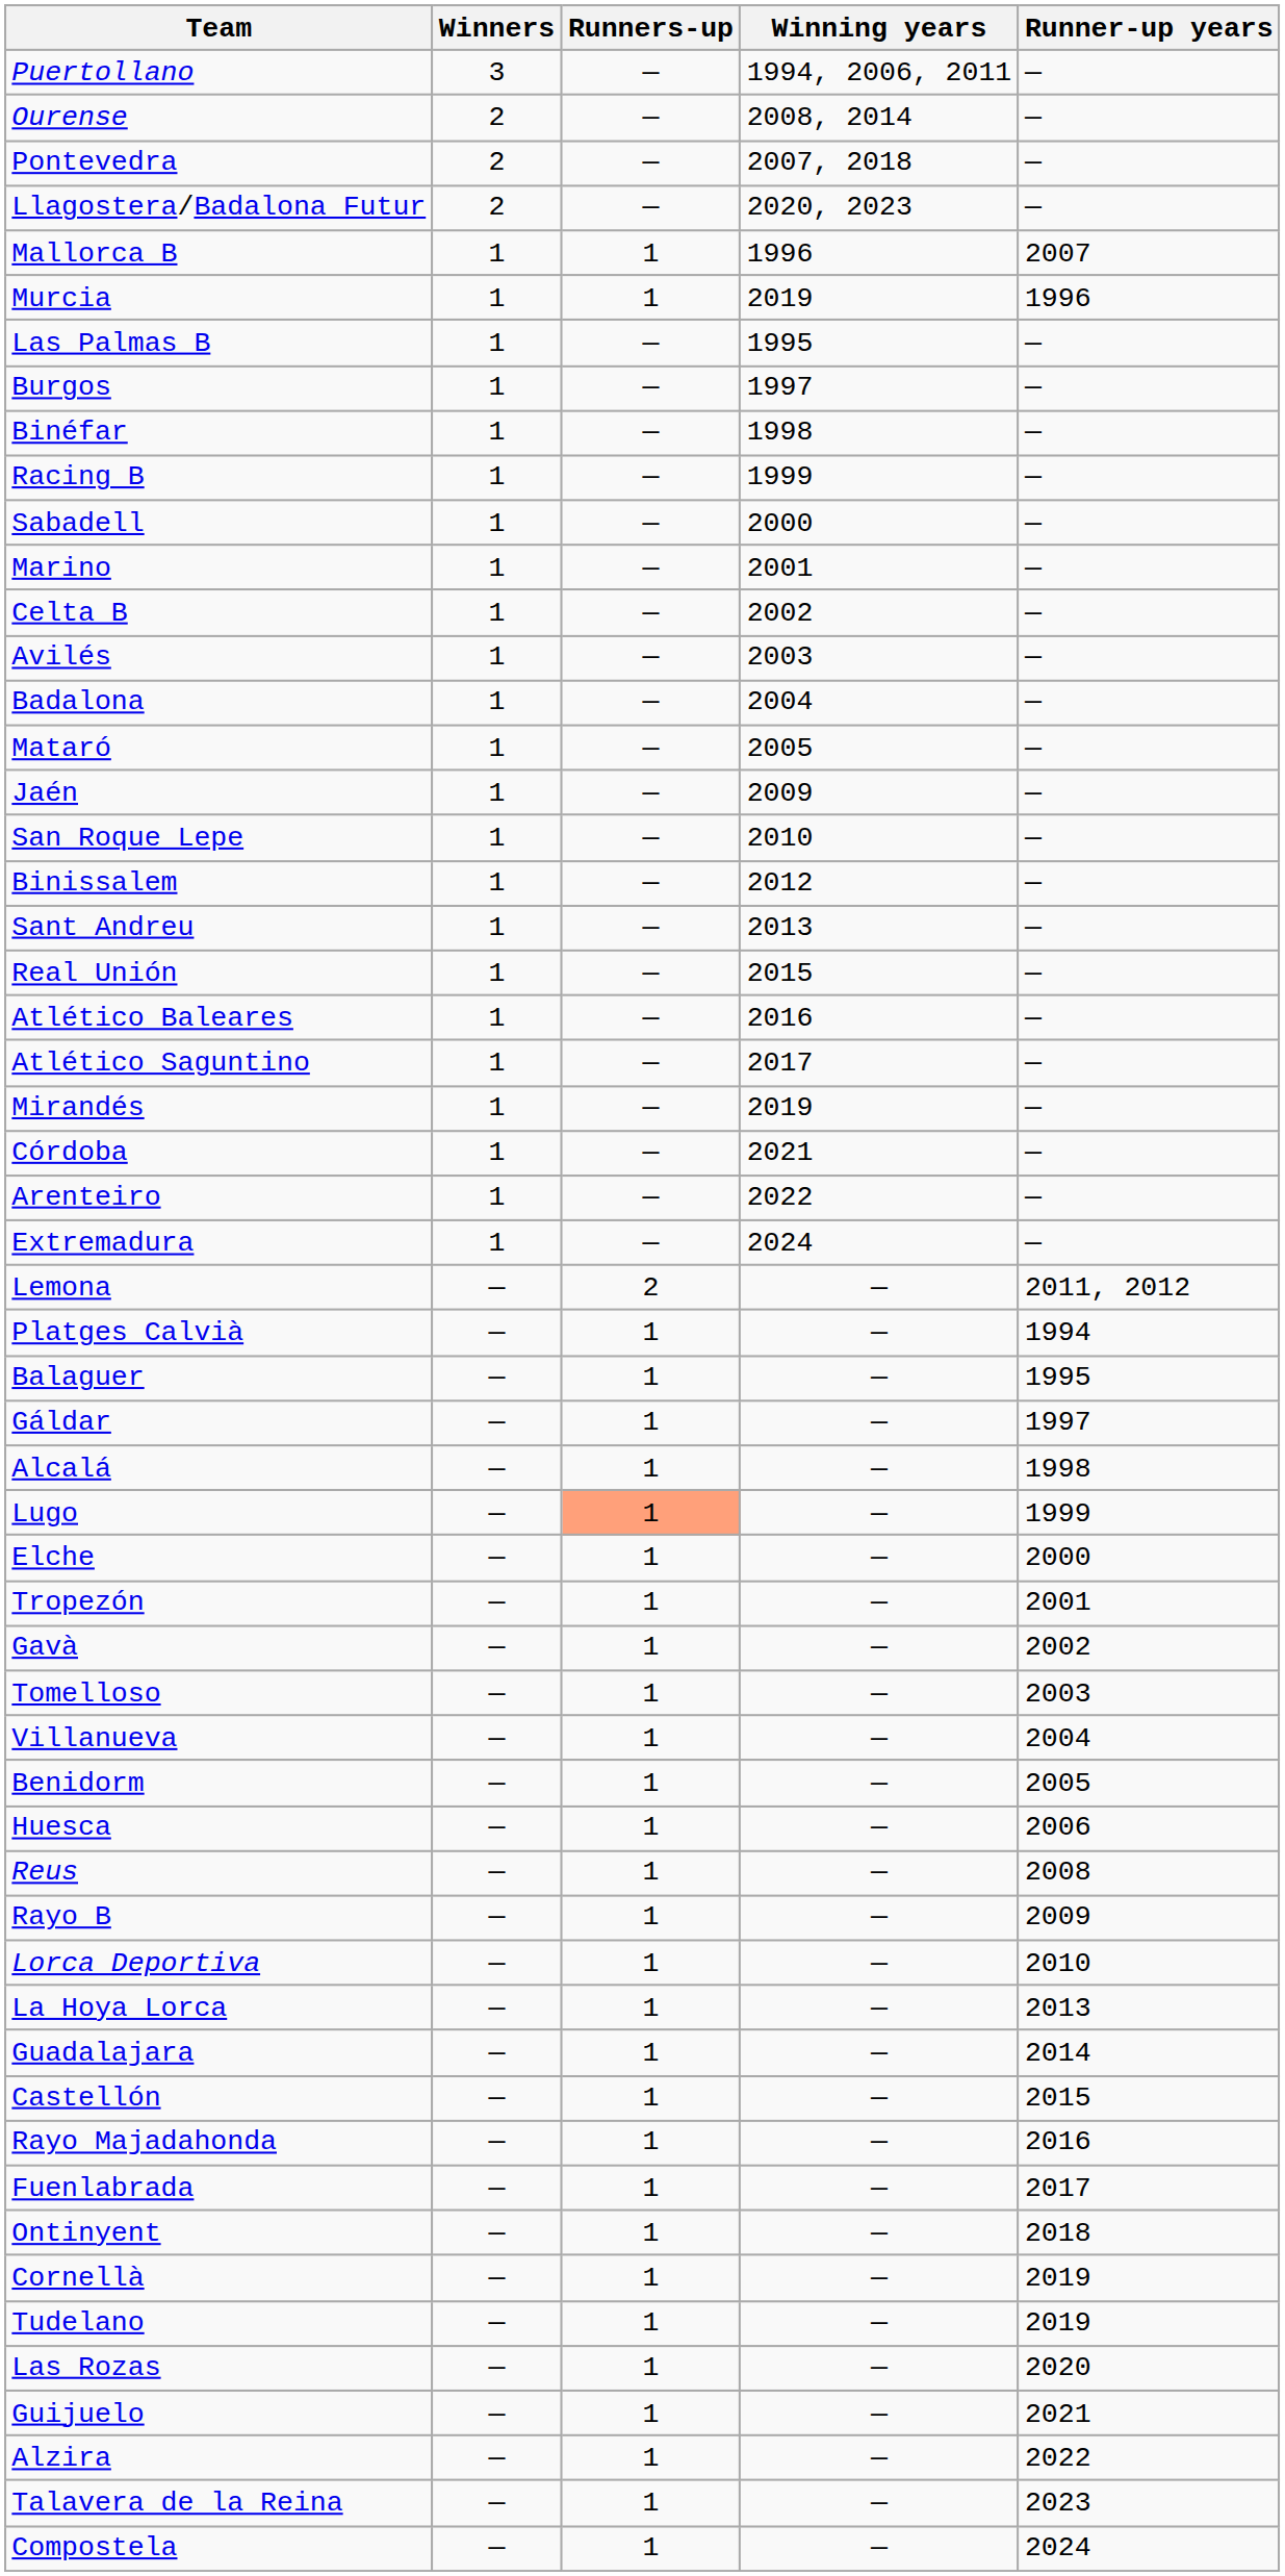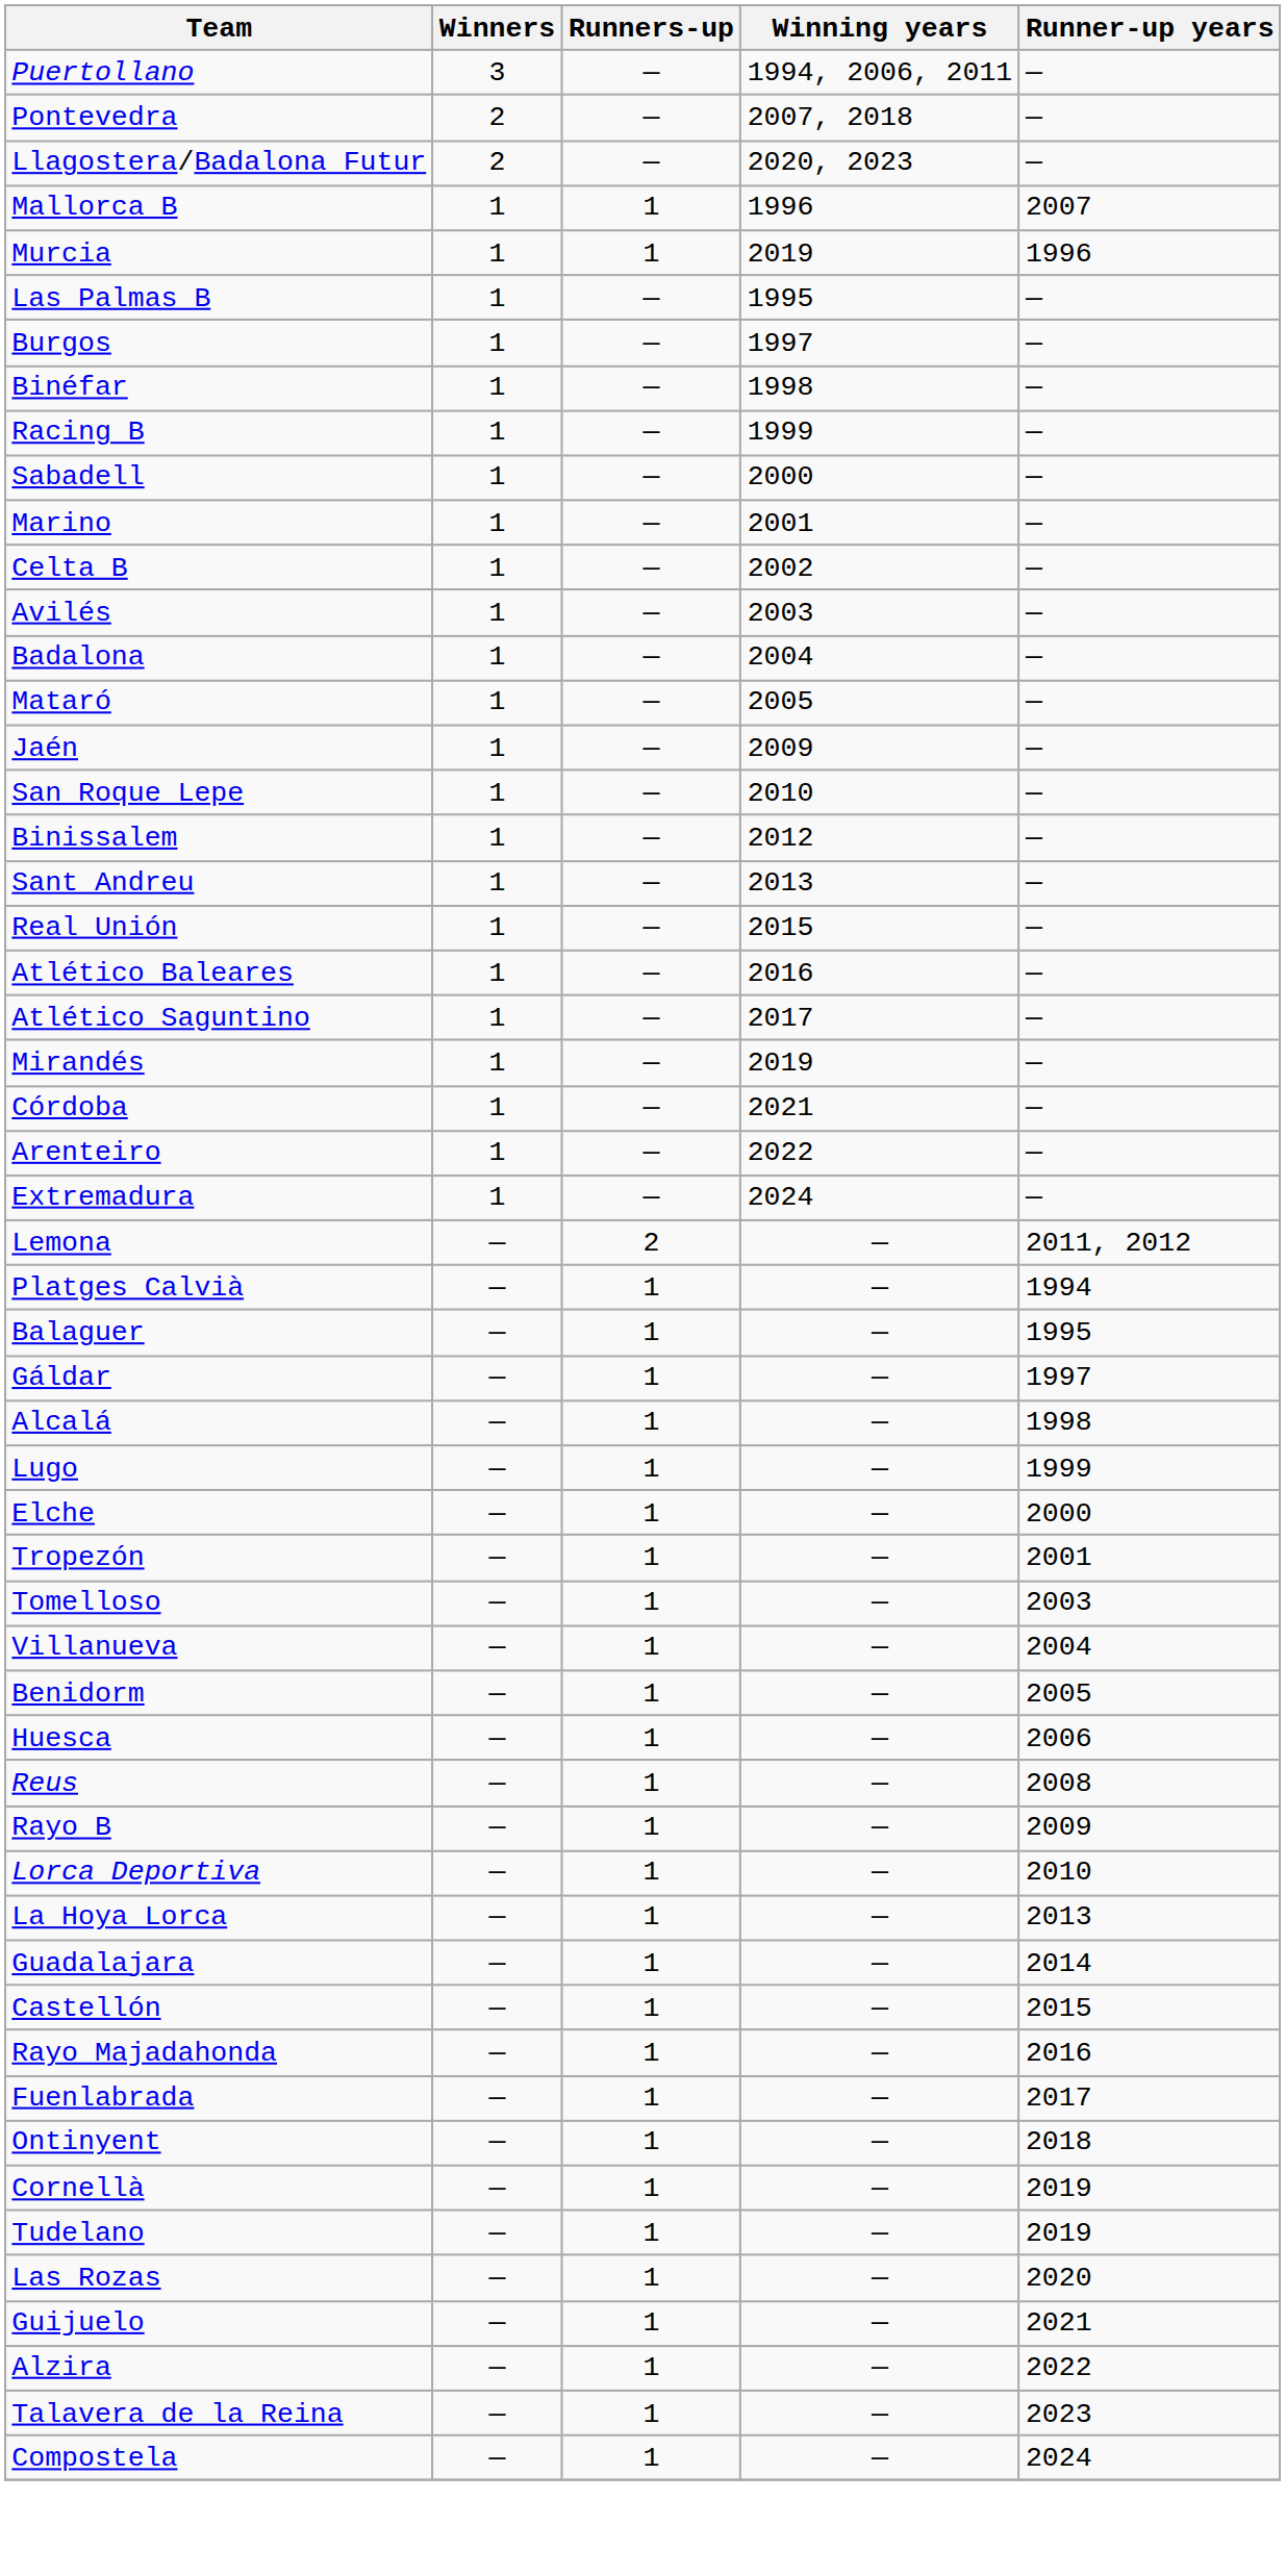- row: Ourense | 2 | — | 2008, 2014 | —
Lugo | Runners-up: lightsalmon background -> no background
- row: Gavà | — | 1 | — | 2002
